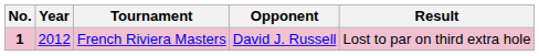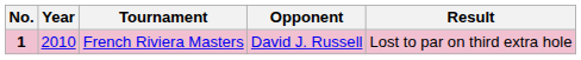French Riviera Masters | Year: 2012 -> 2010
